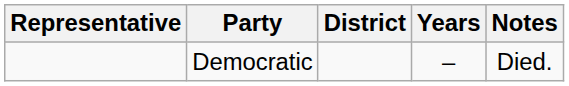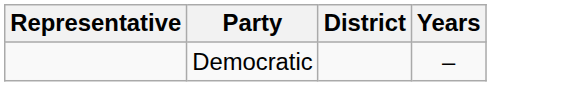- column: Notes | Died.
